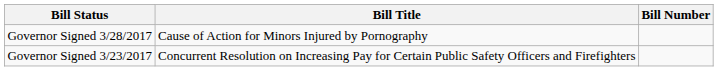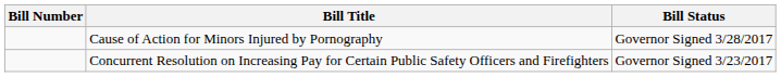columns swapped: Bill Number <-> Bill Status
